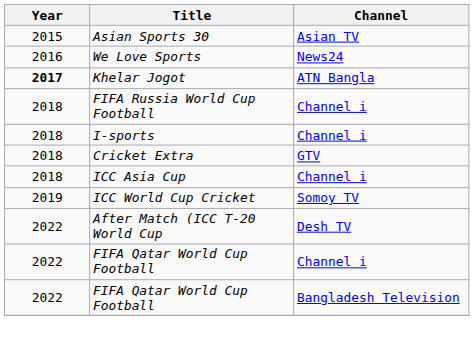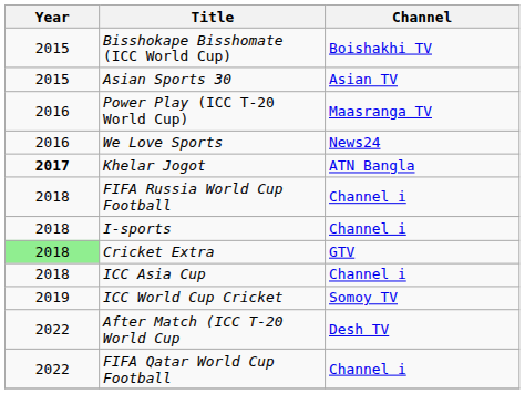+ row: 2015 | Bisshokape Bisshomate (ICC World Cup) | Boishakhi TV
+ row: 2016 | Power Play (ICC T-20 World Cup) | Maasranga TV
Cricket Extra | Year: no background -> lightgreen background
- row: 2022 | FIFA Qatar World Cup Football | Bangladesh Television
